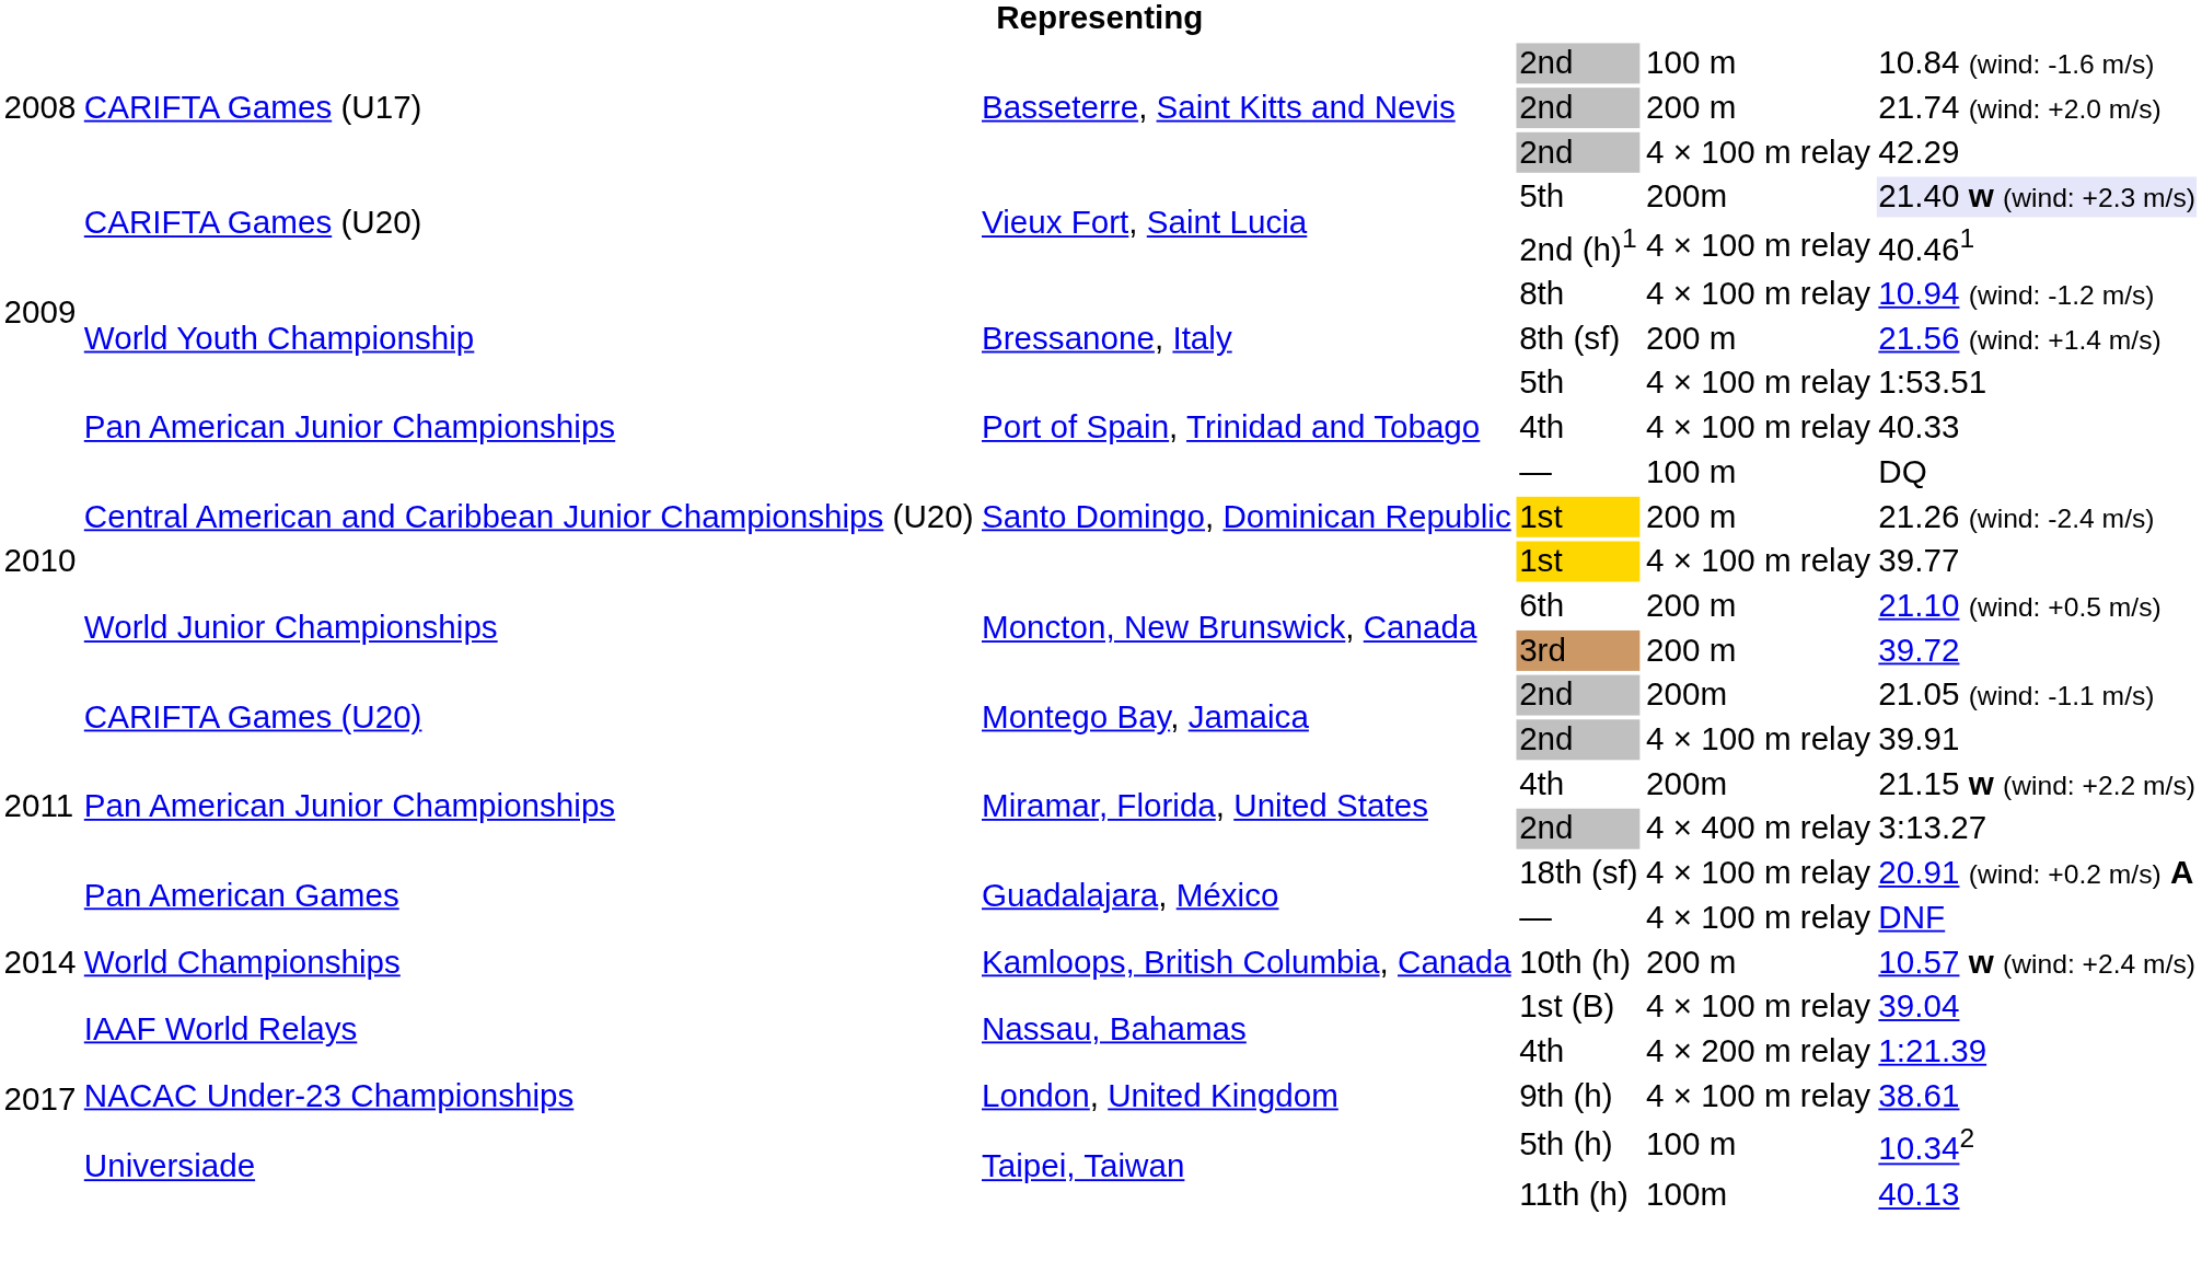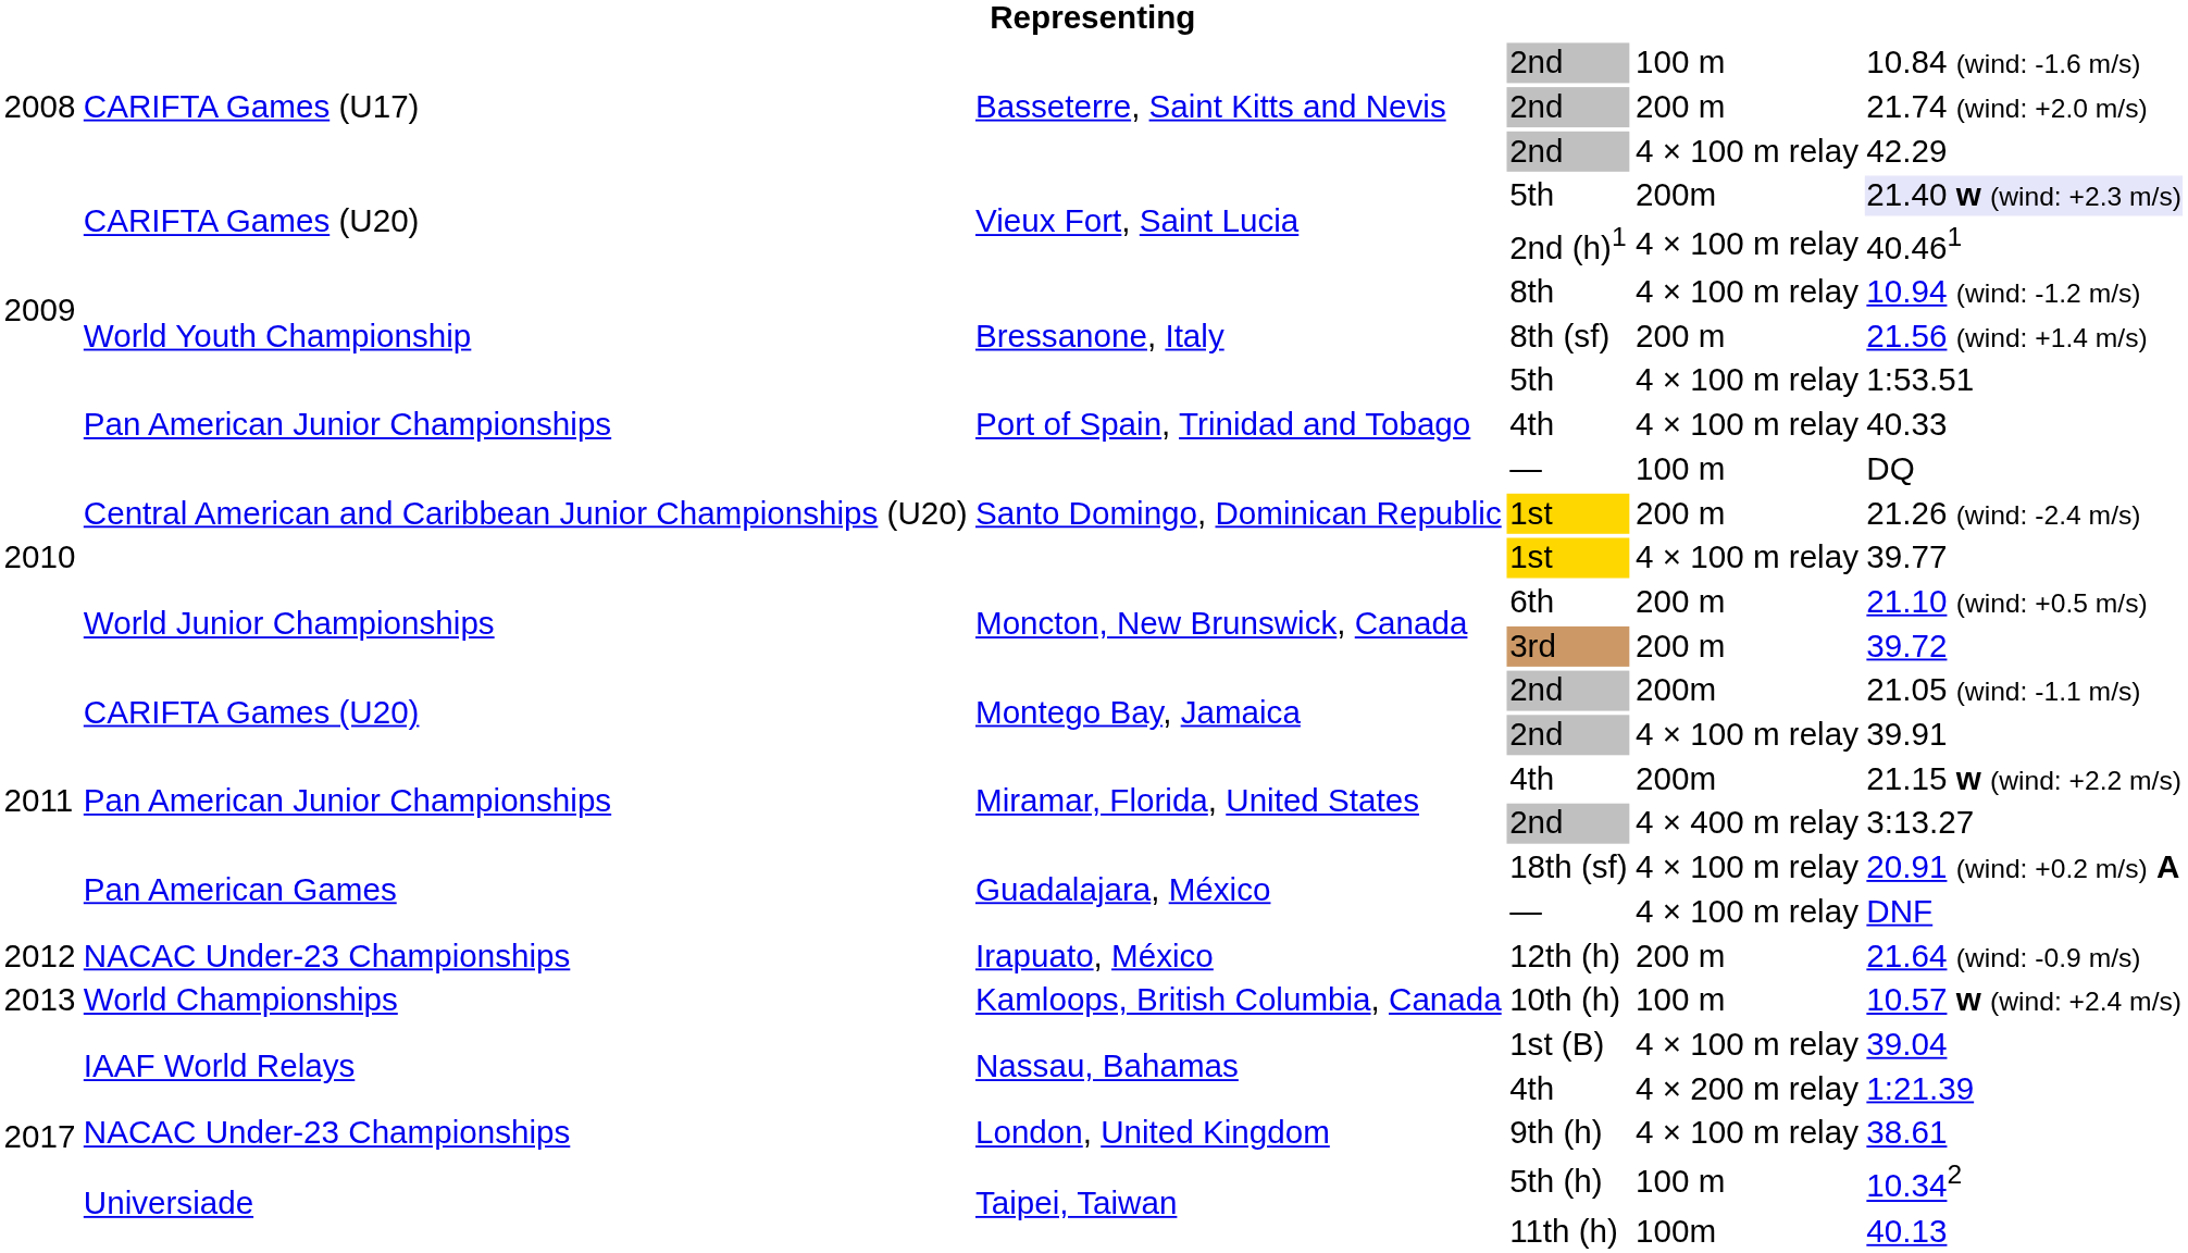+ row: 2012 | NACAC Under-23 Championships | Irapuato, México | 12th (h) | 200 m | 21.64 (wind: -0.9 m/s)
10th (h) | column 1: 2014 -> 2013
10th (h) | column 5: 200 m -> 100 m
